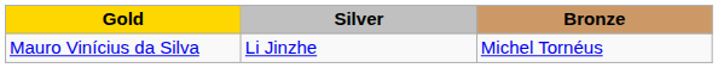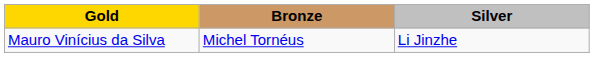columns swapped: Silver <-> Bronze
